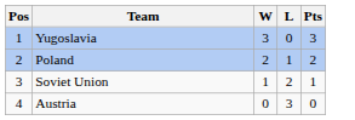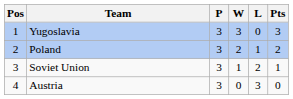+ column: P | 3 | 3 | 3 | 3
